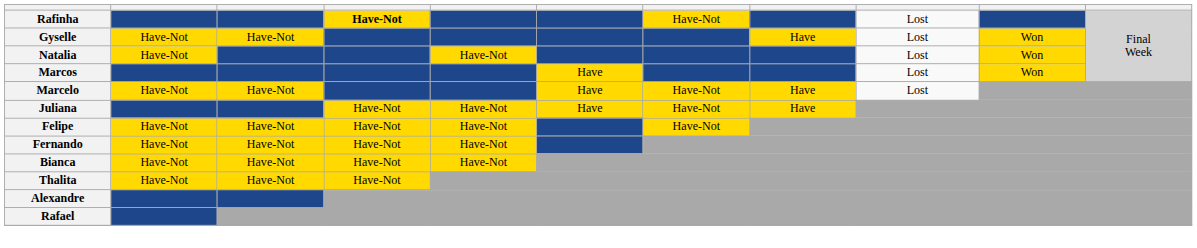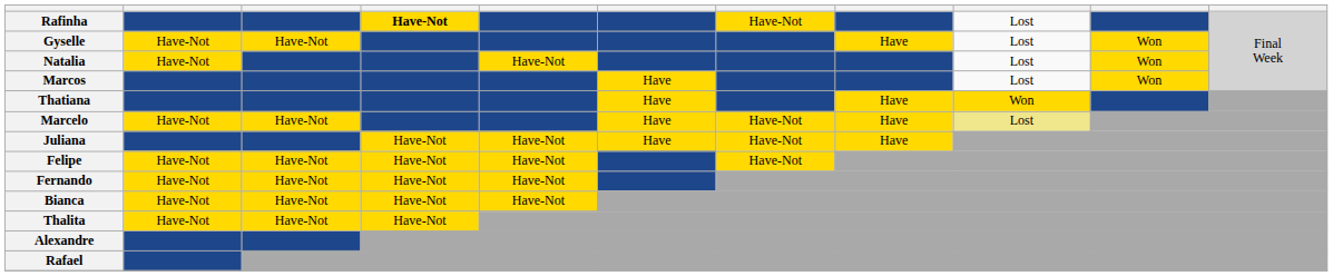+ row: Thatiana | Have | Have | Won
Marcelo | column 9: no background -> khaki background
